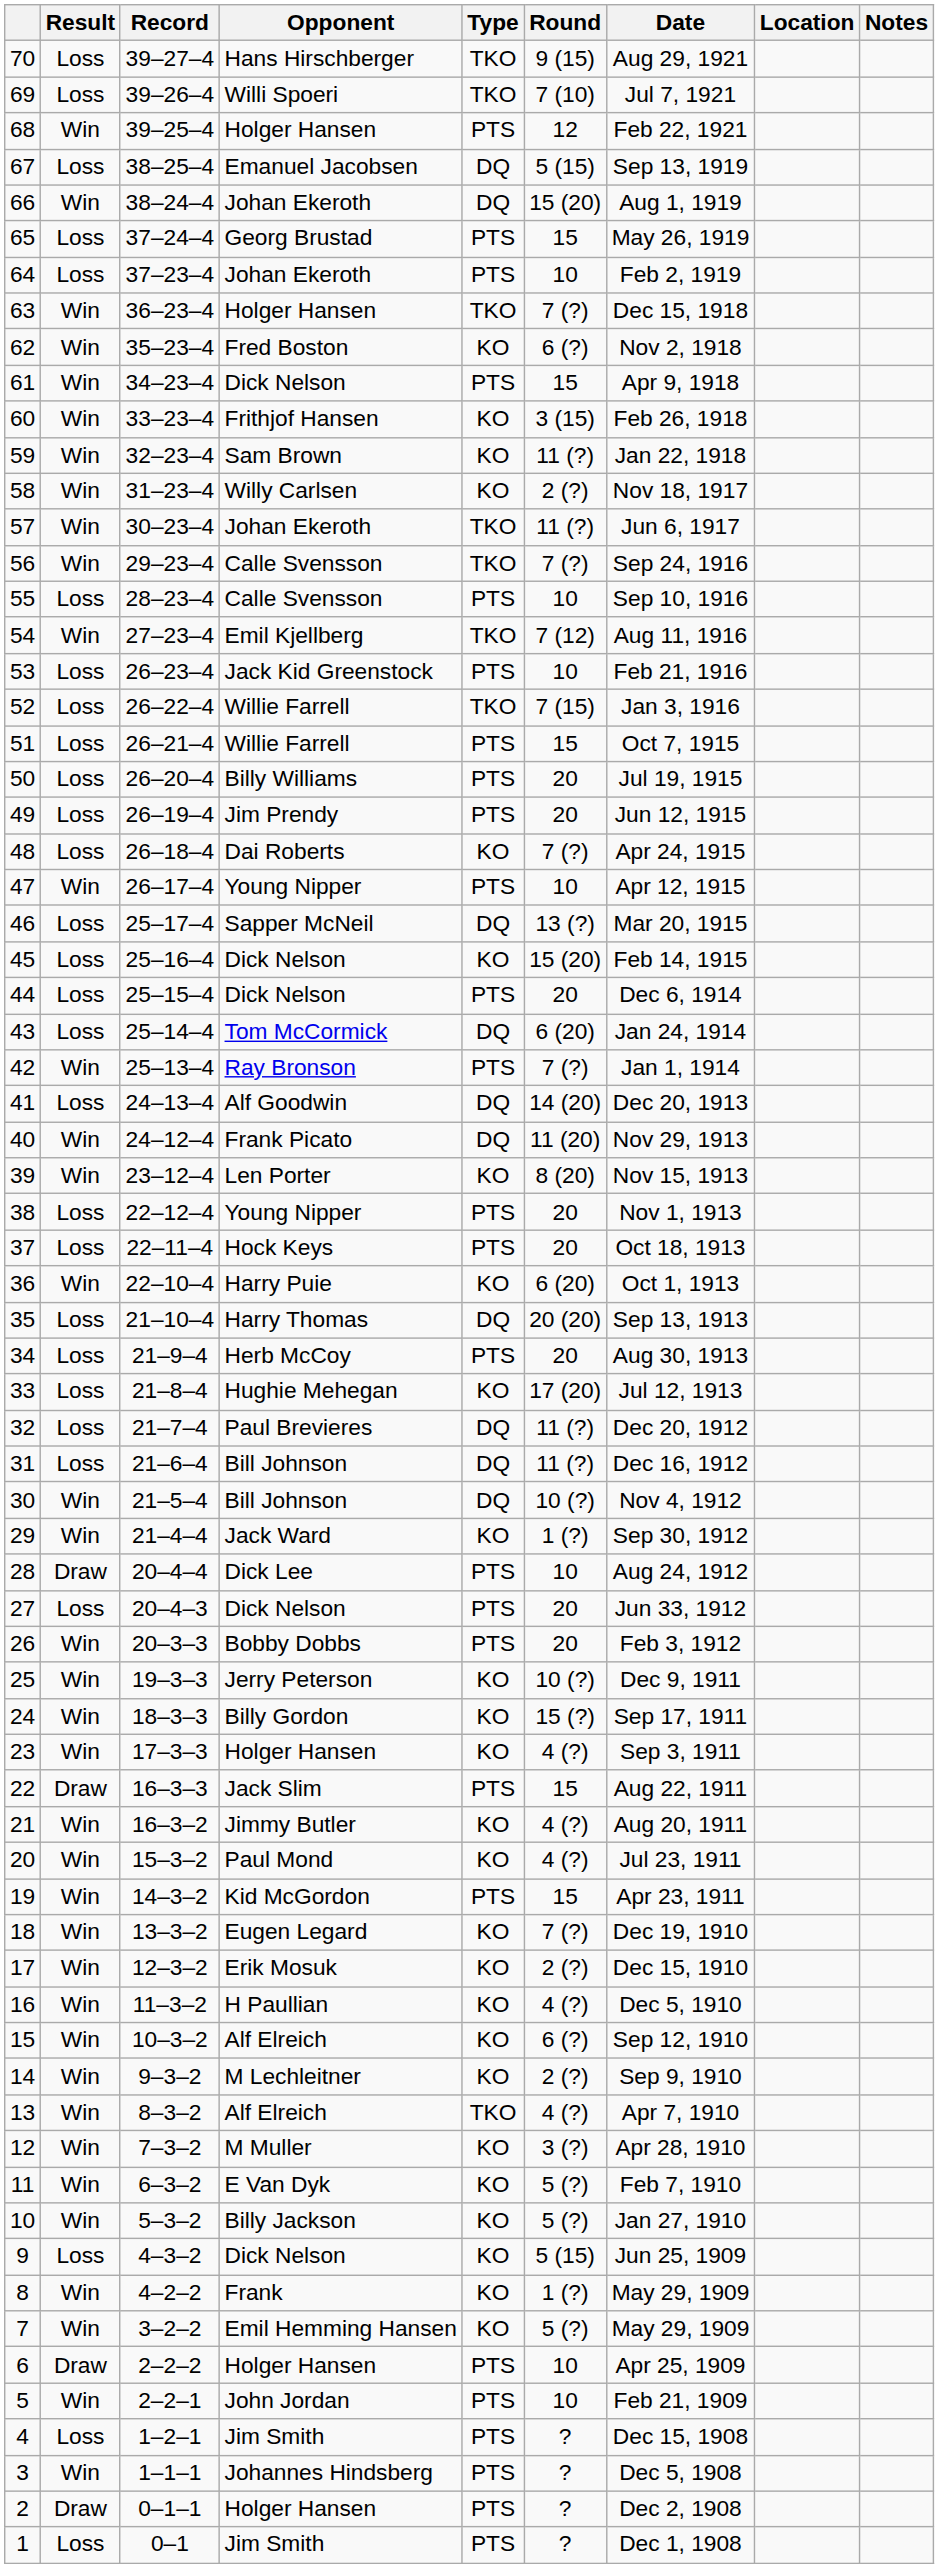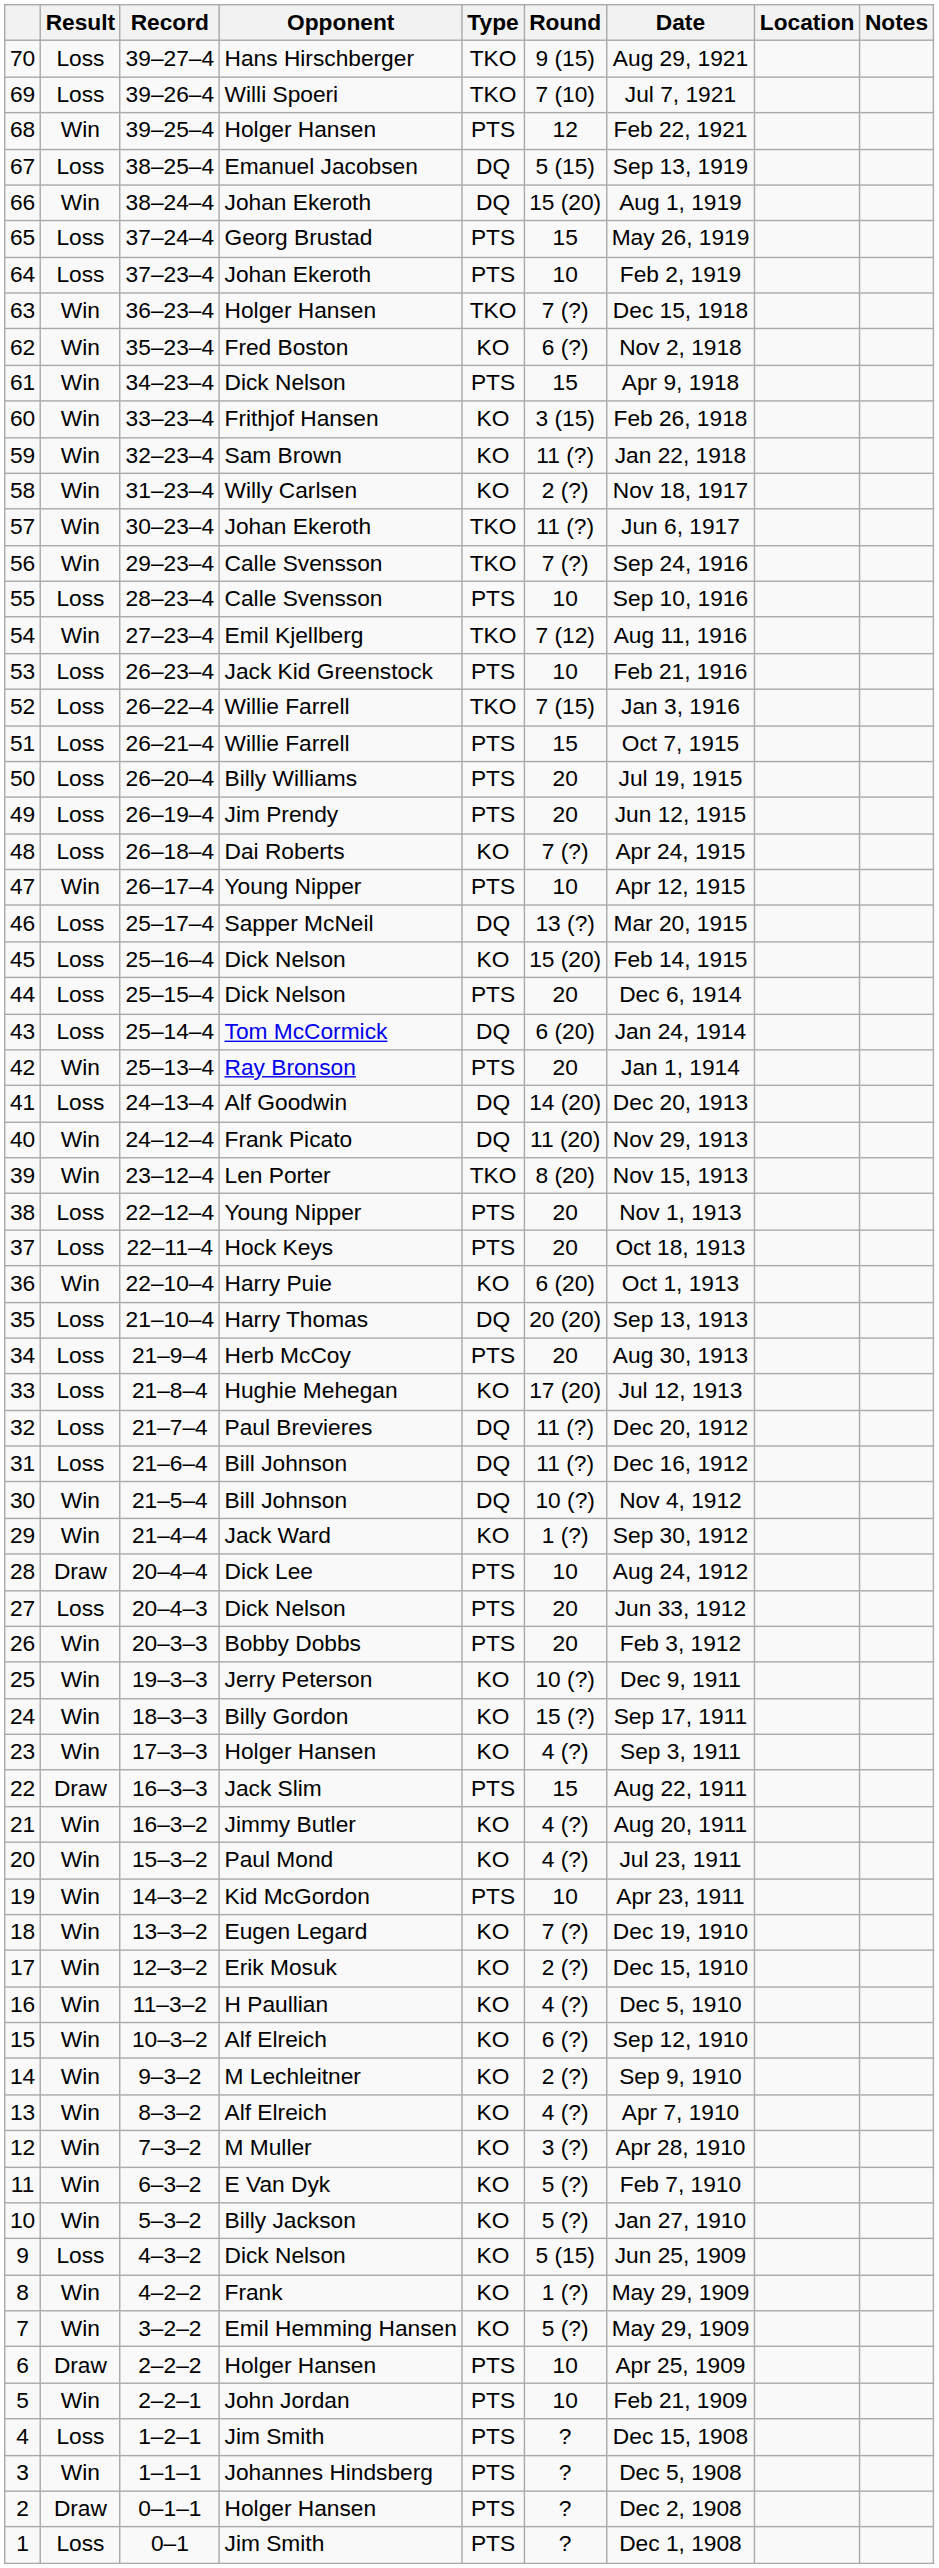42 | Round: 7 (?) -> 20
39 | Type: KO -> TKO
19 | Round: 15 -> 10
13 | Type: TKO -> KO
